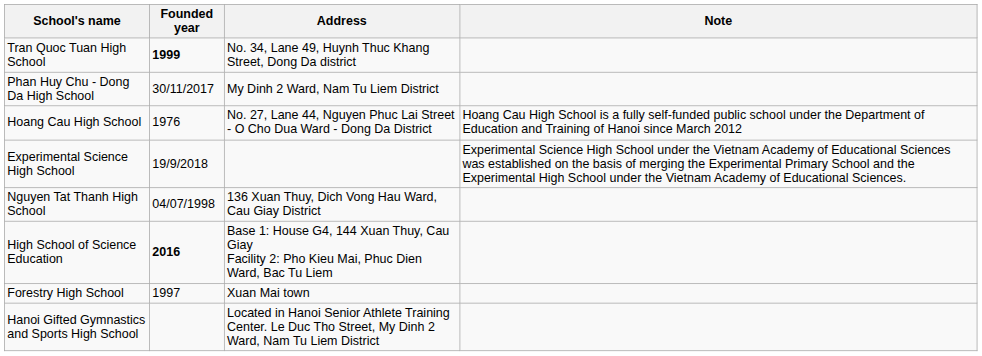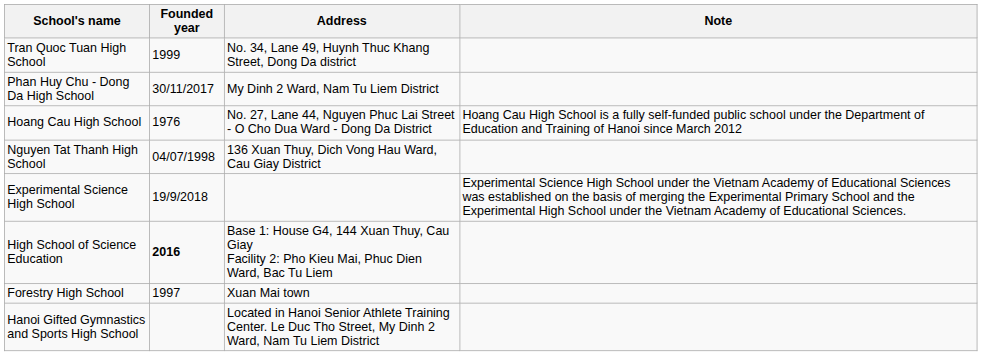Tran Quoc Tuan High School | Founded year: bold -> normal
rows swapped: Nguyen Tat Thanh High School <-> Experimental Science High School
